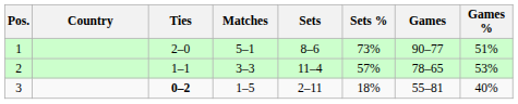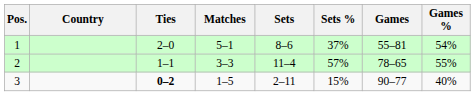1 | Sets %: 73% -> 37%
1 | Games: 90–77 -> 55–81
1 | Games %: 51% -> 54%
2 | Games %: 53% -> 55%
3 | Sets %: 18% -> 15%
3 | Games: 55–81 -> 90–77
